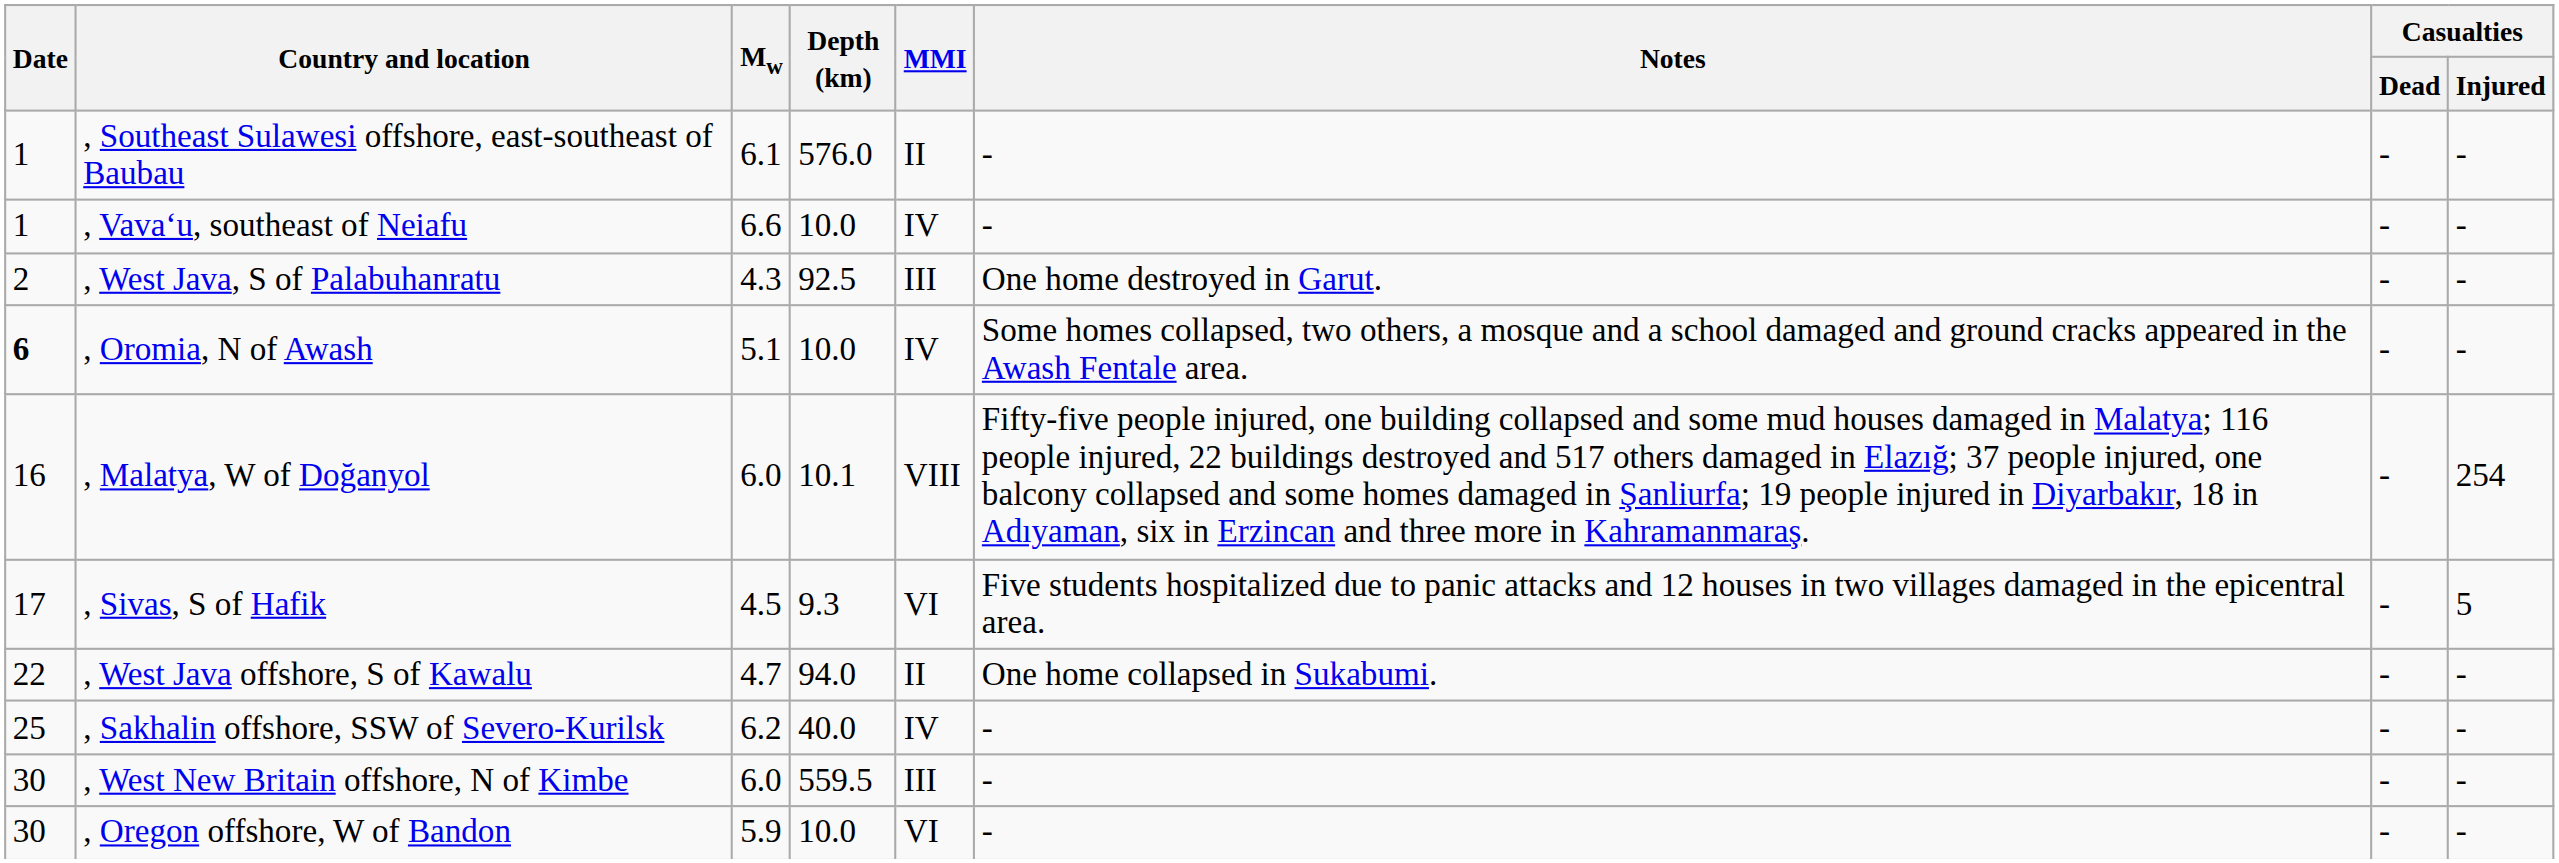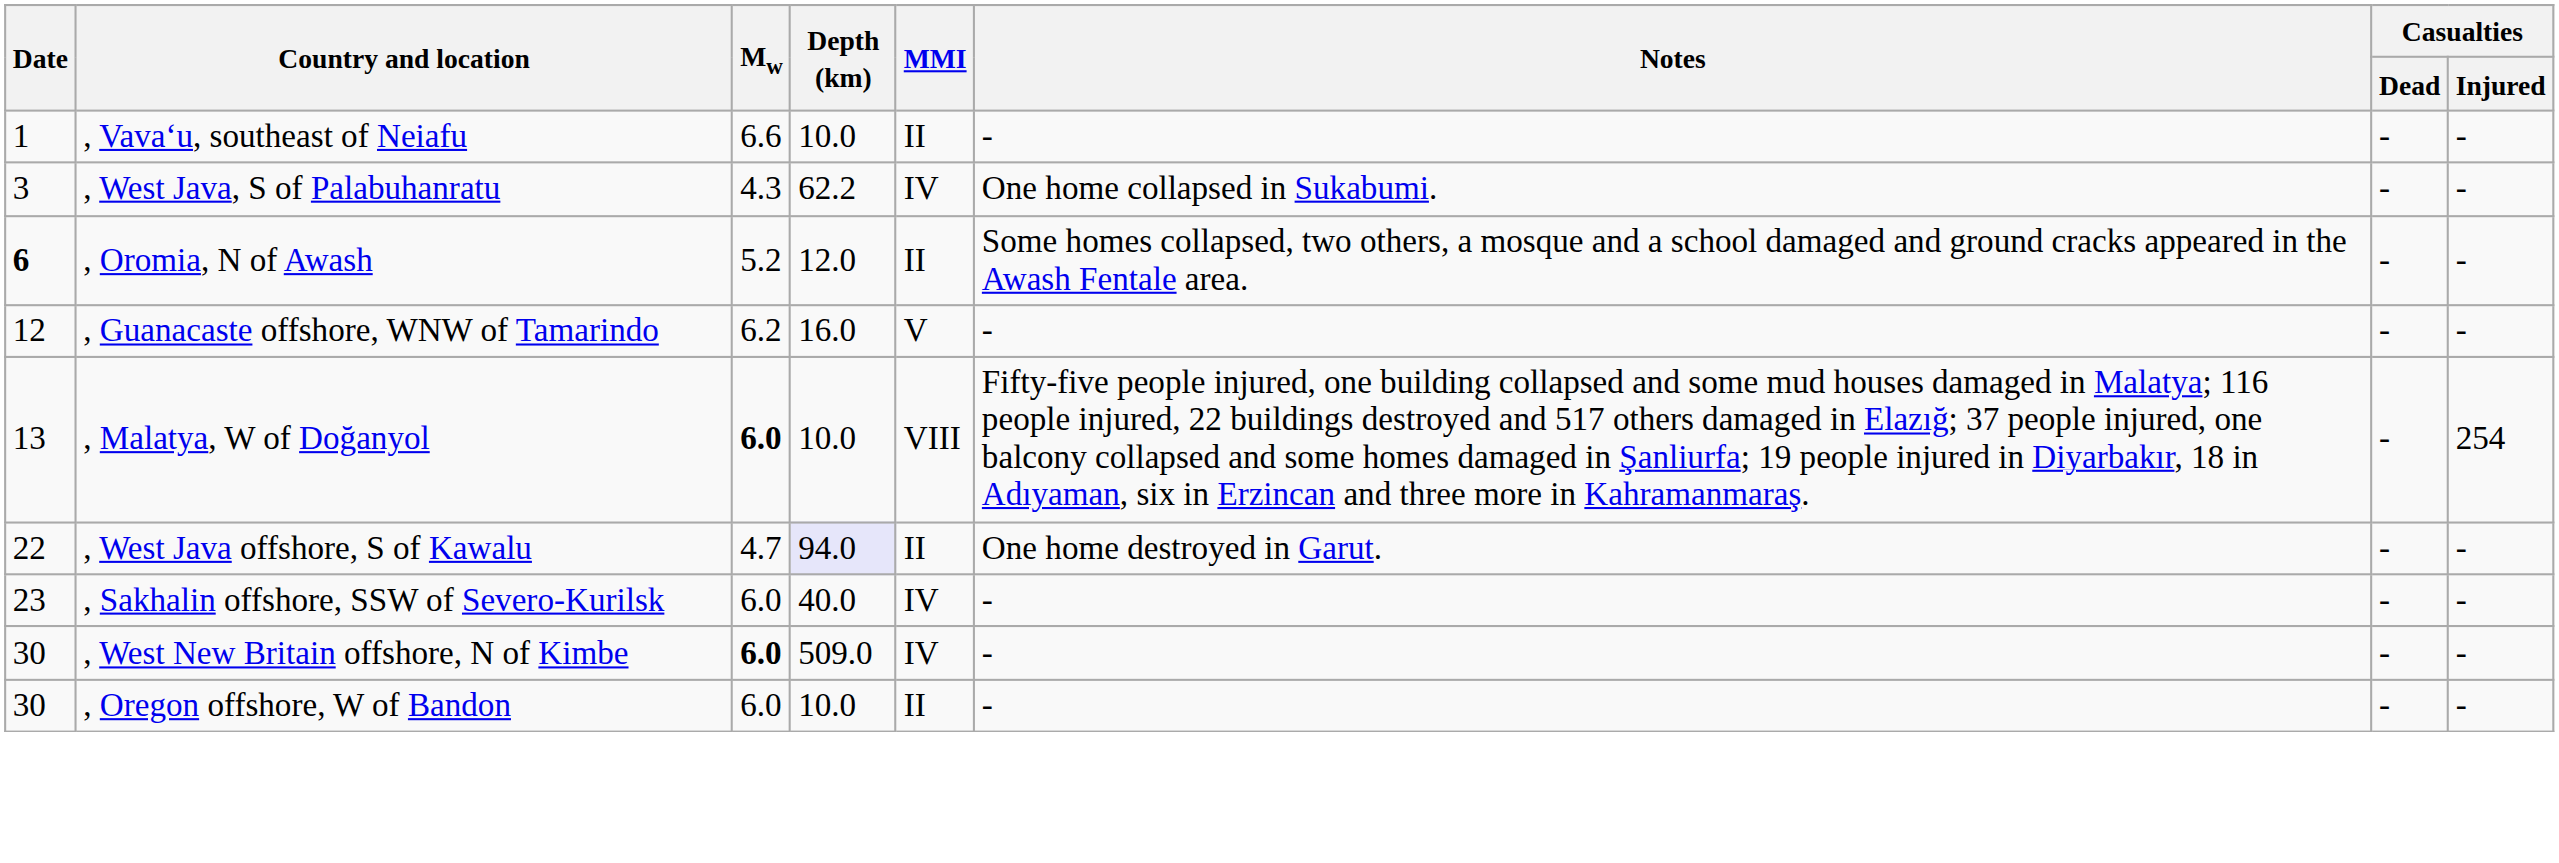- row: 1 | , Southeast Sulawesi offshore, east-southeast of Baubau | 6.1 | 576.0 | II | - | - | -
, Vavaʻu, southeast of Neiafu | MMI: IV -> II
, West Java, S of Palabuhanratu | Date: 2 -> 3
, West Java, S of Palabuhanratu | Depth (km): 92.5 -> 62.2
, West Java, S of Palabuhanratu | MMI: III -> IV
, West Java, S of Palabuhanratu | Notes: One home destroyed in Garut. -> One home collapsed in Sukabumi.
, Oromia, N of Awash | Mw: 5.1 -> 5.2
, Oromia, N of Awash | Depth (km): 10.0 -> 12.0
, Oromia, N of Awash | MMI: IV -> II
+ row: 12 | , Guanacaste offshore, WNW of Tamarindo | 6.2 | 16.0 | V | - | - | -
, Malatya, W of Doğanyol | Date: 16 -> 13
, Malatya, W of Doğanyol | Mw: normal -> bold
, Malatya, W of Doğanyol | Depth (km): 10.1 -> 10.0
- row: 17 | , Sivas, S of Hafik | 4.5 | 9.3 | VI | Five students hospitalized due to panic attacks and 12 houses in two villages damaged in the epicentral area. | - | 5
, West Java offshore, S of Kawalu | Depth (km): no background -> lavender background
, West Java offshore, S of Kawalu | Notes: One home collapsed in Sukabumi. -> One home destroyed in Garut.
, Sakhalin offshore, SSW of Severo-Kurilsk | Date: 25 -> 23
, Sakhalin offshore, SSW of Severo-Kurilsk | Mw: 6.2 -> 6.0
, West New Britain offshore, N of Kimbe | Mw: normal -> bold
, West New Britain offshore, N of Kimbe | Depth (km): 559.5 -> 509.0
, West New Britain offshore, N of Kimbe | MMI: III -> IV
, Oregon offshore, W of Bandon | Mw: 5.9 -> 6.0
, Oregon offshore, W of Bandon | MMI: VI -> II
